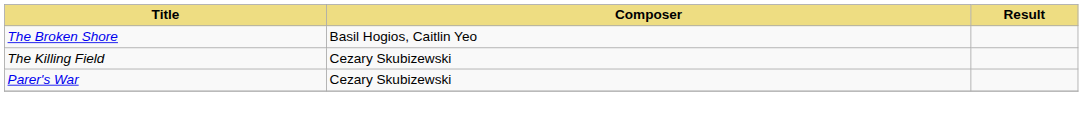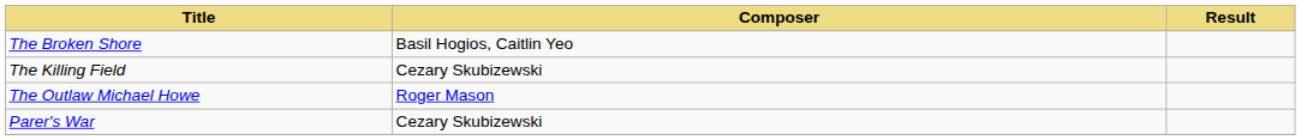+ row: The Outlaw Michael Howe | Roger Mason
